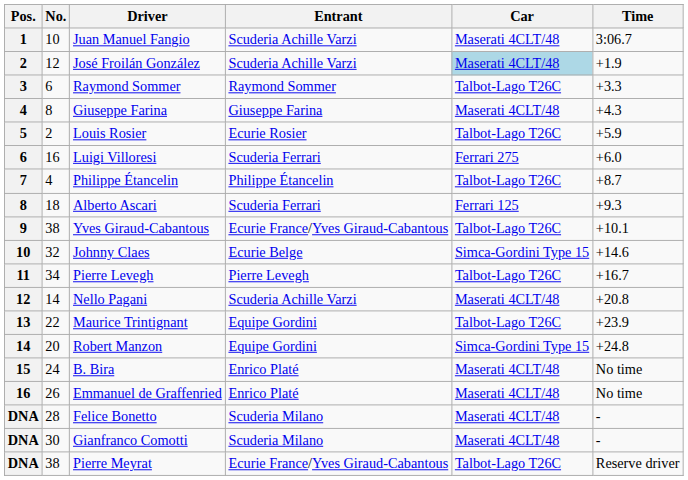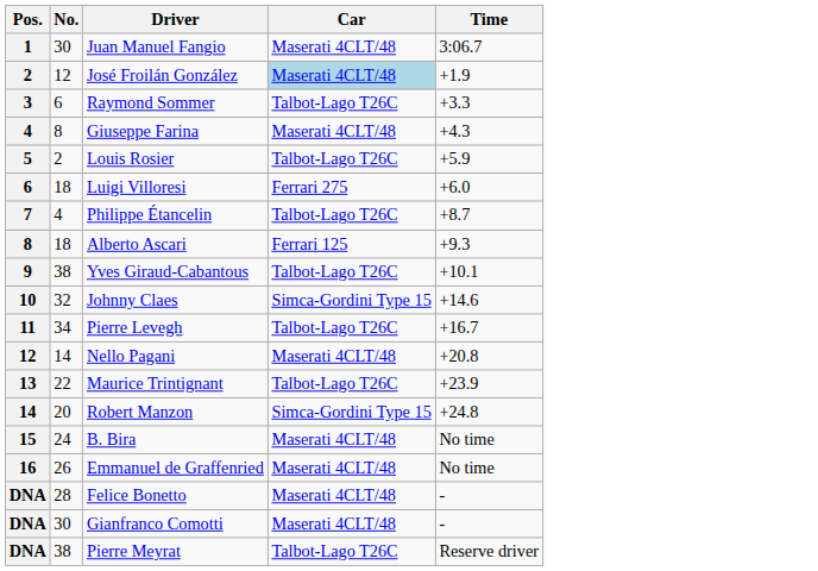- column: Entrant | Scuderia Achille Varzi | Scuderia Achille Varzi | Raymond Sommer | Giuseppe Farina | Ecurie Rosier | Scuderia Ferrari | Philippe Étancelin | Scuderia Ferrari | Ecurie France/Yves Giraud-Cabantous | Ecurie Belge | Pierre Levegh | Scuderia Achille Varzi | Equipe Gordini | Equipe Gordini | Enrico Platé | Enrico Platé | Scuderia Milano | Scuderia Milano | Ecurie France/Yves Giraud-Cabantous
Juan Manuel Fangio | No.: 10 -> 30
Luigi Villoresi | No.: 16 -> 18
